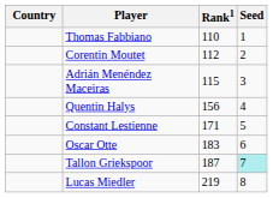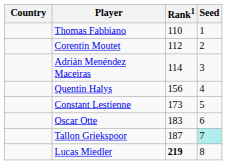Adrián Menéndez Maceiras | Rank1: 115 -> 114
Constant Lestienne | Rank1: 171 -> 173
Lucas Miedler | Rank1: normal -> bold
